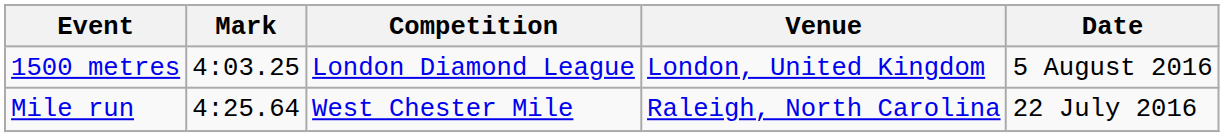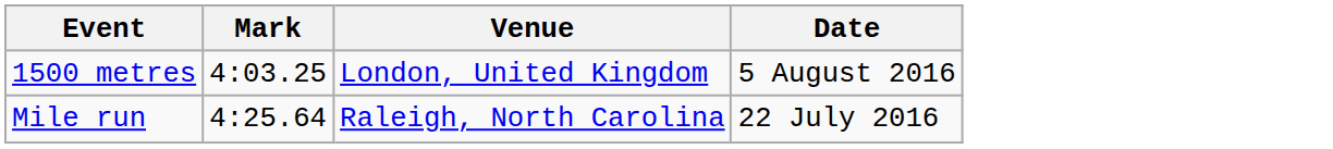- column: Competition | London Diamond League | West Chester Mile
